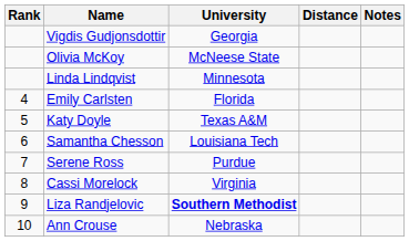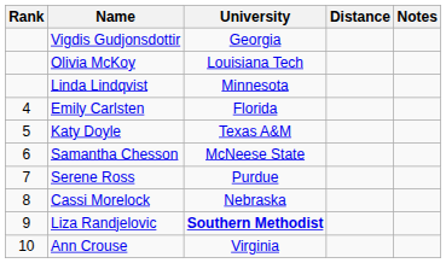Olivia McKoy | University: McNeese State -> Louisiana Tech
Samantha Chesson | University: Louisiana Tech -> McNeese State
Cassi Morelock | University: Virginia -> Nebraska
Ann Crouse | University: Nebraska -> Virginia
